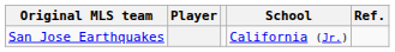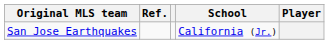columns swapped: Player <-> Ref.
